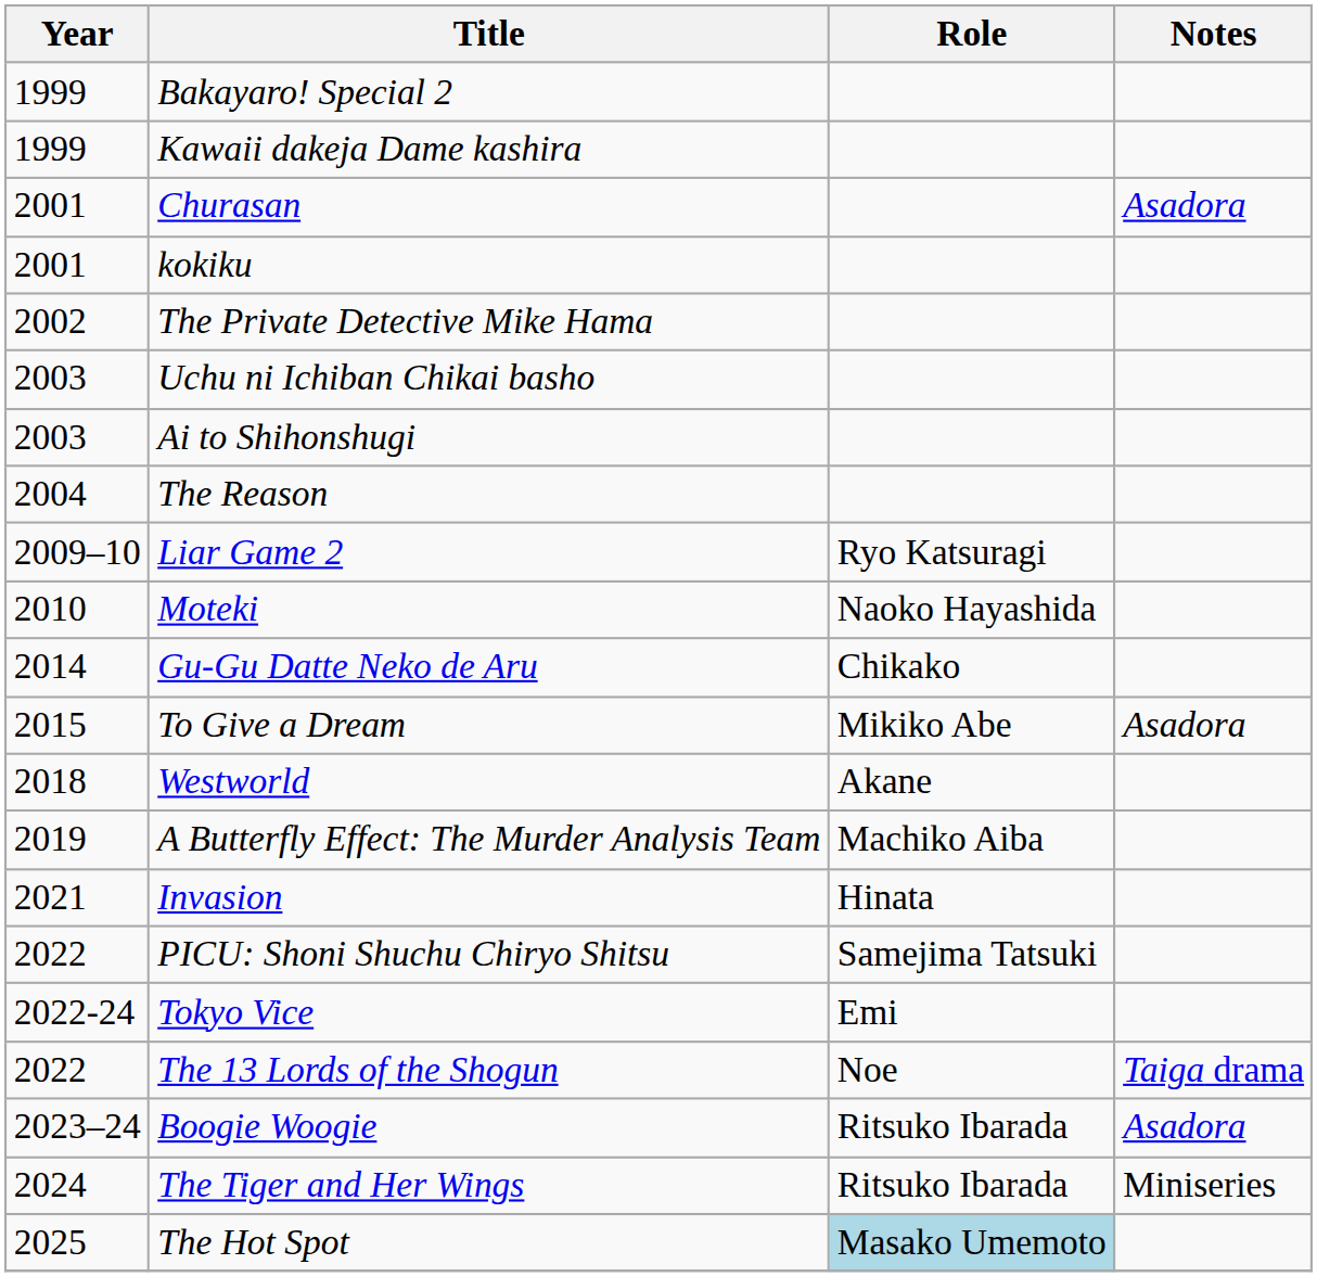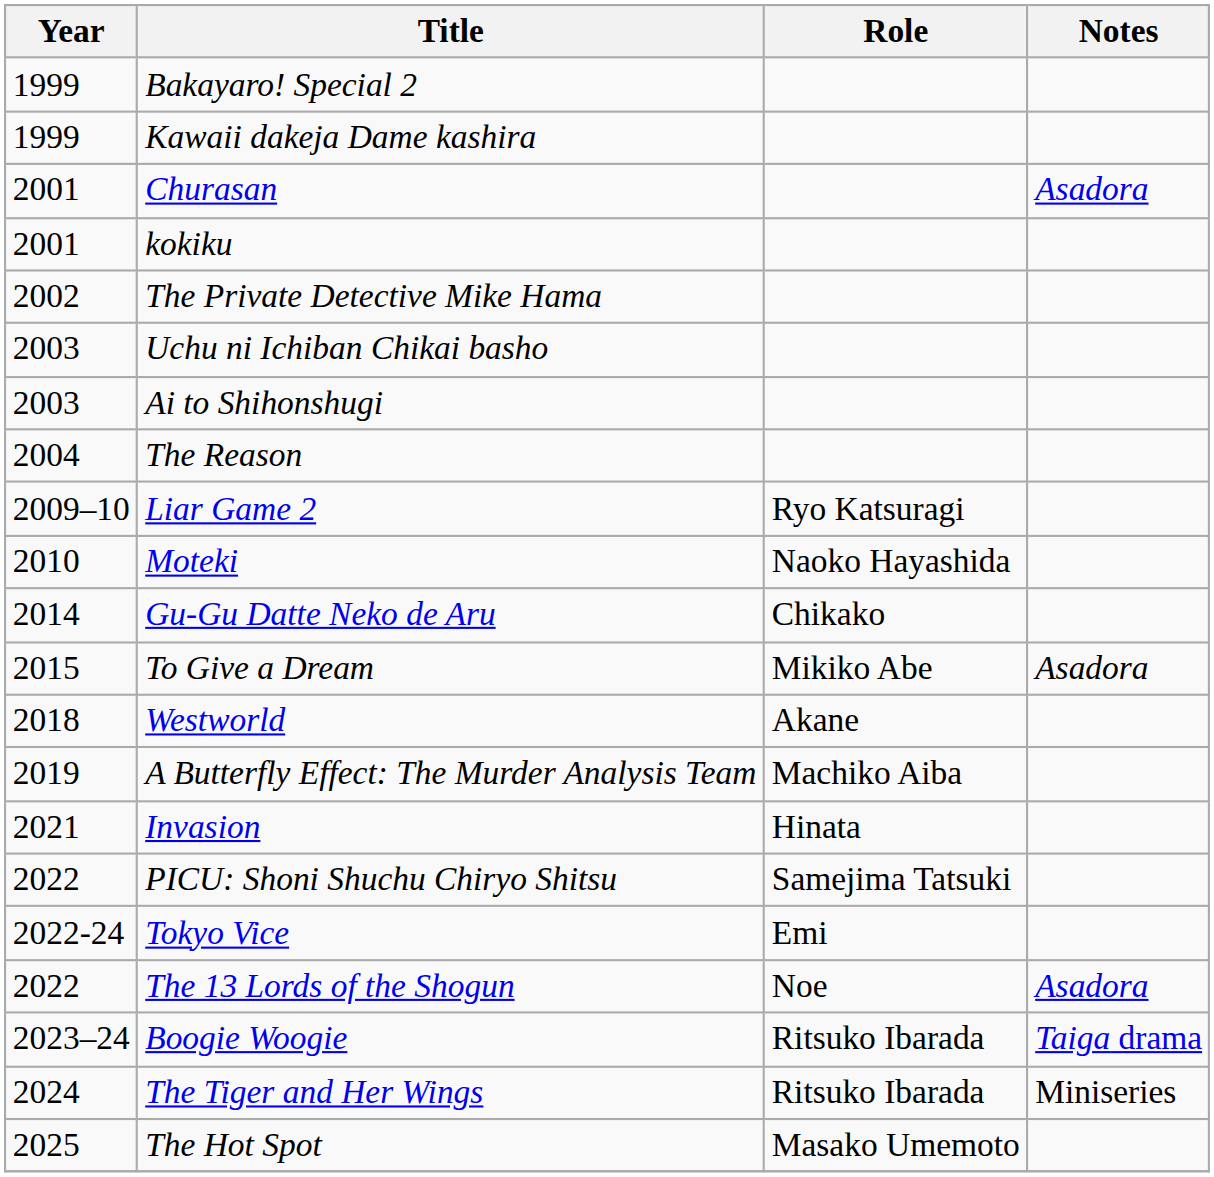The 13 Lords of the Shogun | Notes: Taiga drama -> Asadora
Boogie Woogie | Notes: Asadora -> Taiga drama
The Hot Spot | Role: lightblue background -> no background
